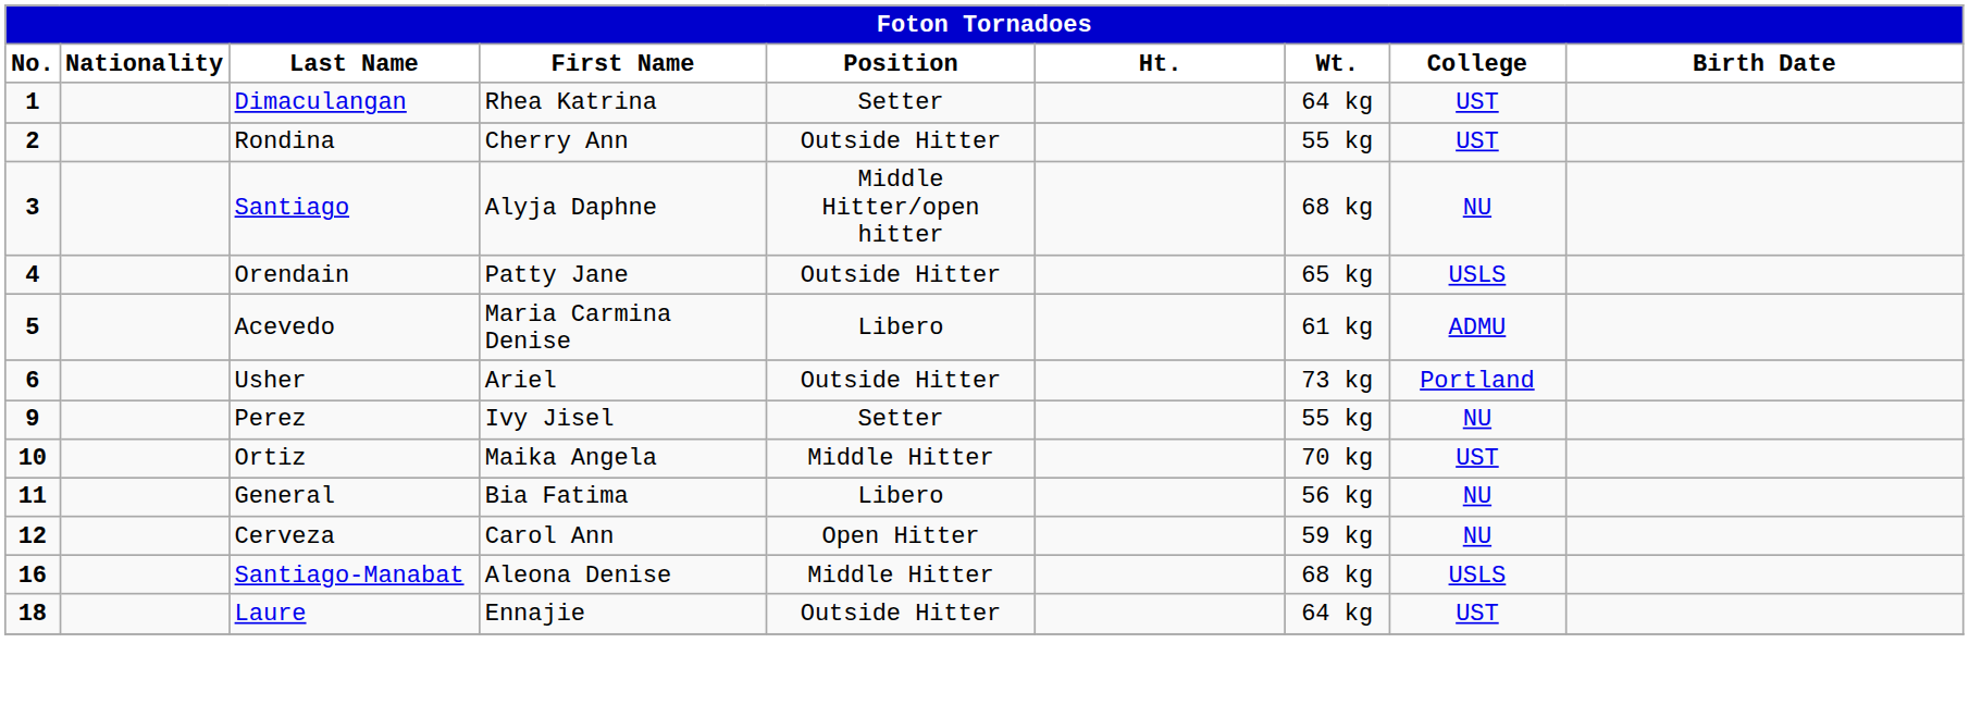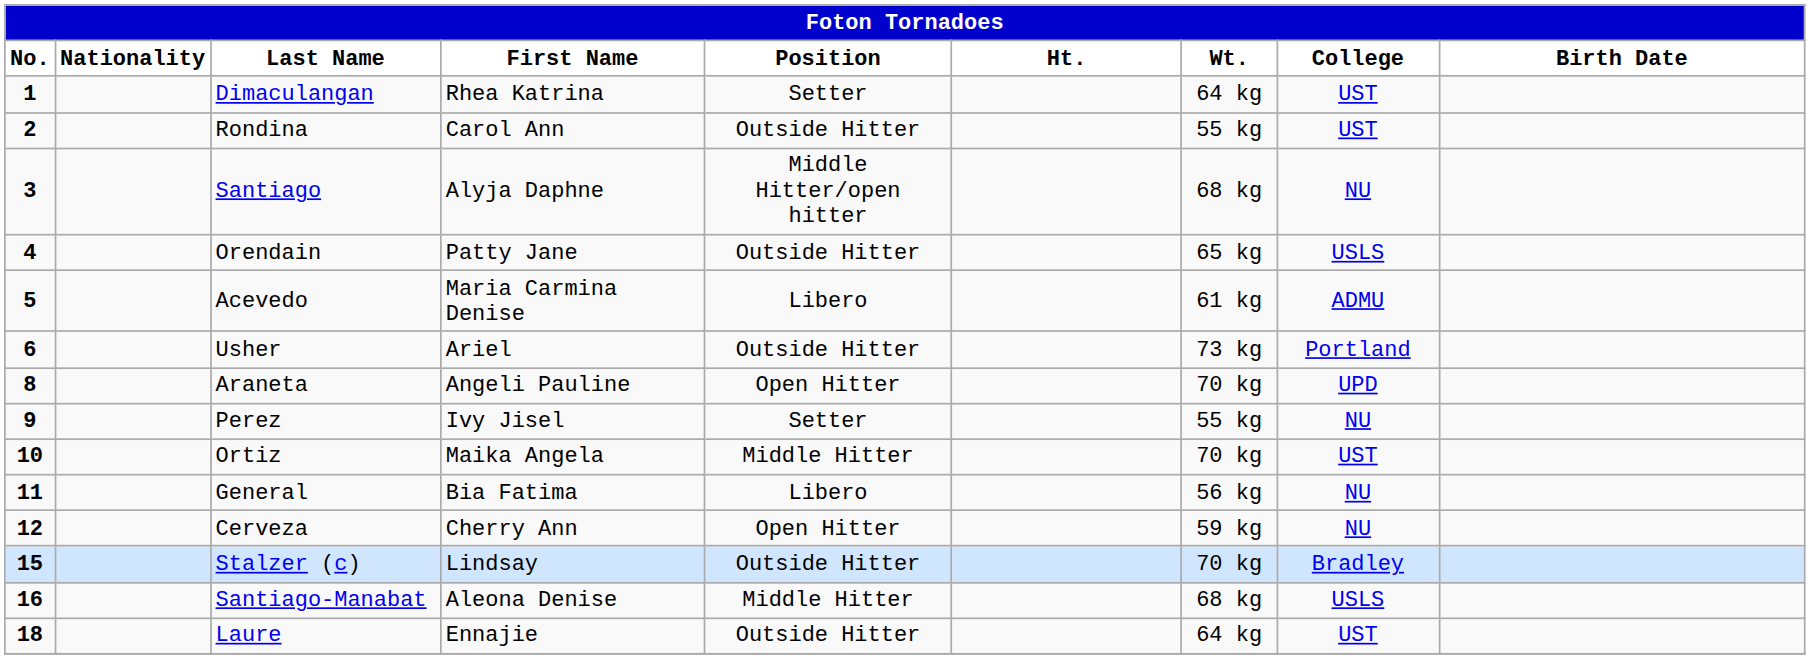Rondina | First Name: Cherry Ann -> Carol Ann
+ row: 8 | Araneta | Angeli Pauline | Open Hitter | 70 kg | UPD
Cerveza | First Name: Carol Ann -> Cherry Ann
+ row: 15 | Stalzer (c) | Lindsay | Outside Hitter | 70 kg | Bradley
